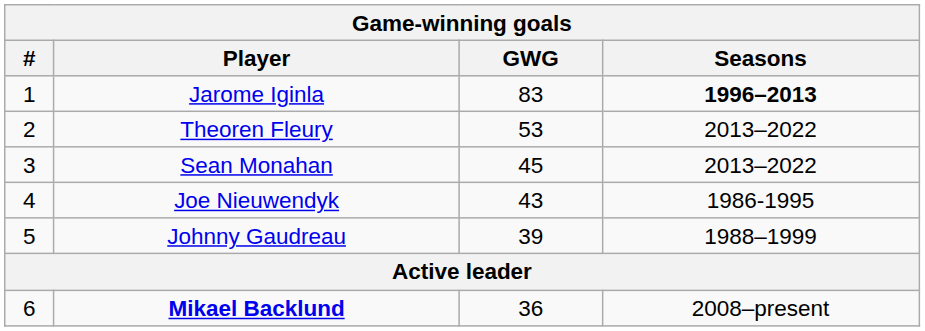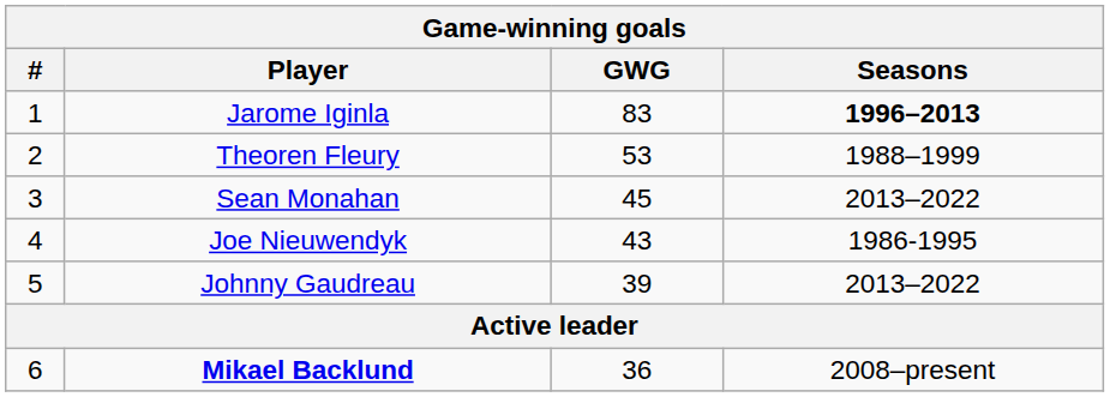Theoren Fleury | Seasons: 2013–2022 -> 1988–1999
Johnny Gaudreau | Seasons: 1988–1999 -> 2013–2022
